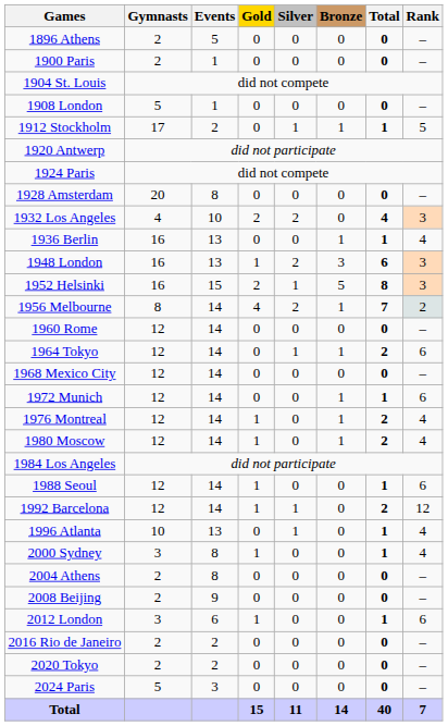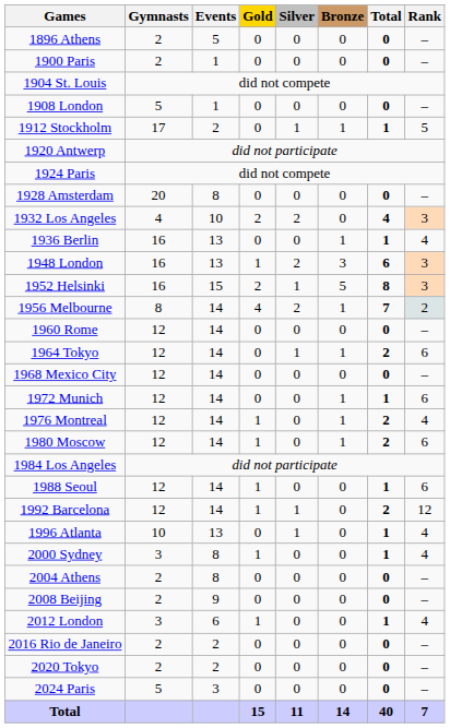1980 Moscow | Rank: 4 -> 6
2012 London | Rank: 6 -> 4
